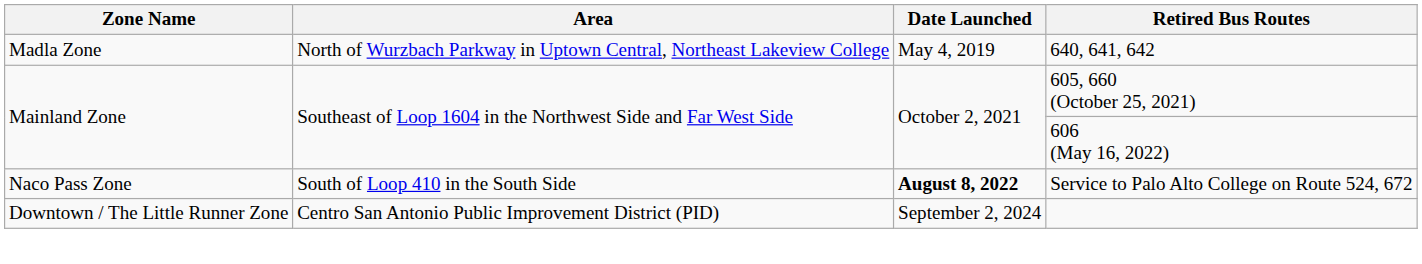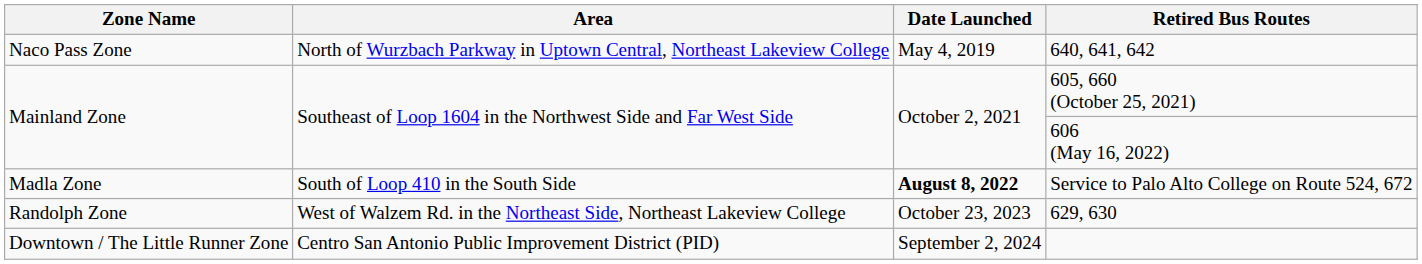640, 641, 642 | Zone Name: Madla Zone -> Naco Pass Zone
Service to Palo Alto College on Route 524, 672 | Zone Name: Naco Pass Zone -> Madla Zone
+ row: Randolph Zone | West of Walzem Rd. in the Northeast Side, Northeast Lakeview College | October 23, 2023 | 629, 630
